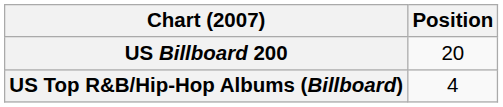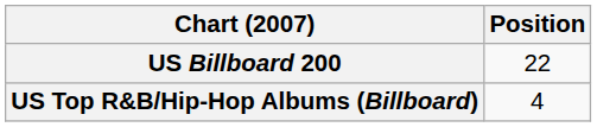US Billboard 200 | Position: 20 -> 22
